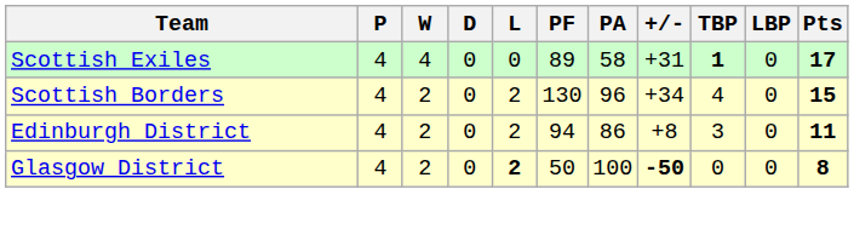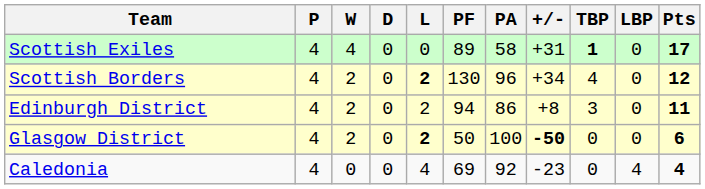Scottish Borders | L: normal -> bold
Scottish Borders | Pts: 15 -> 12
Glasgow District | Pts: 8 -> 6
+ row: Caledonia | 4 | 0 | 0 | 4 | 69 | 92 | -23 | 0 | 4 | 4
